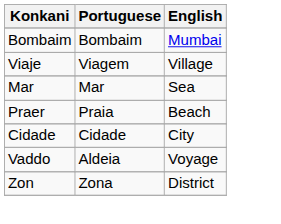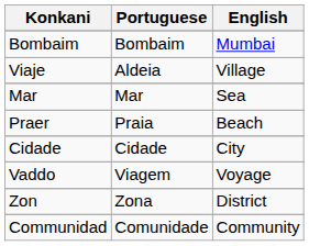Viaje | Portuguese: Viagem -> Aldeia
Vaddo | Portuguese: Aldeia -> Viagem
+ row: Communidad | Comunidade | Community
